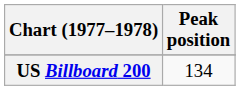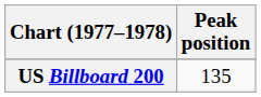US Billboard 200 | Peak position: 134 -> 135
